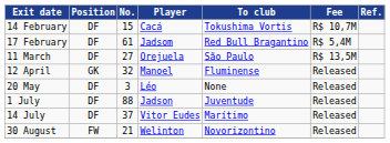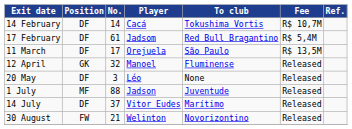14 February | No.: 15 -> 14
11 March | No.: 27 -> 17
1 July | Position: DF -> MF
